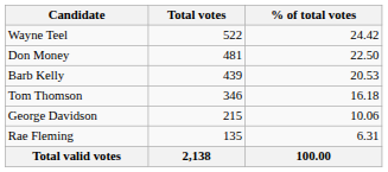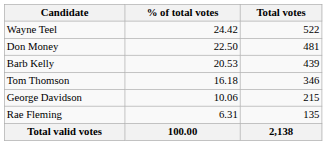columns swapped: Total votes <-> % of total votes
